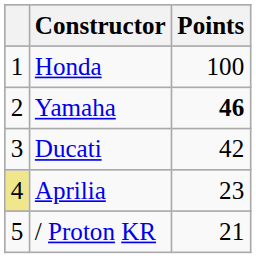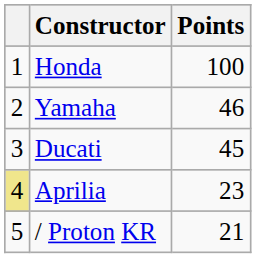Yamaha | Points: bold -> normal
Ducati | Points: 42 -> 45
